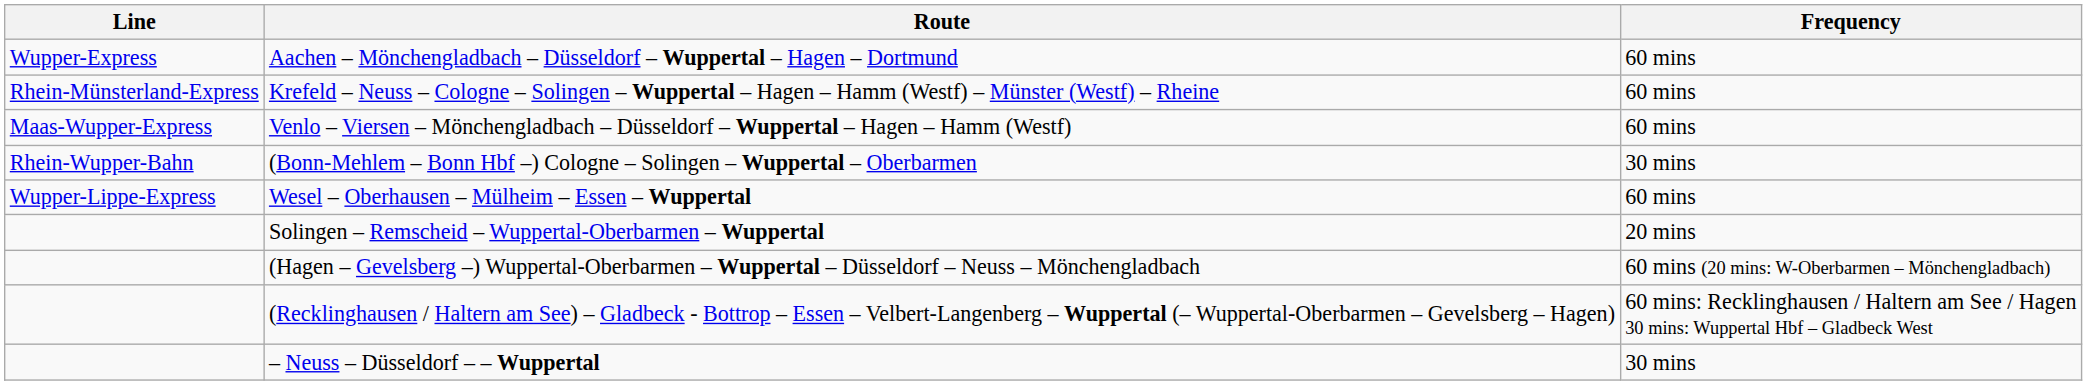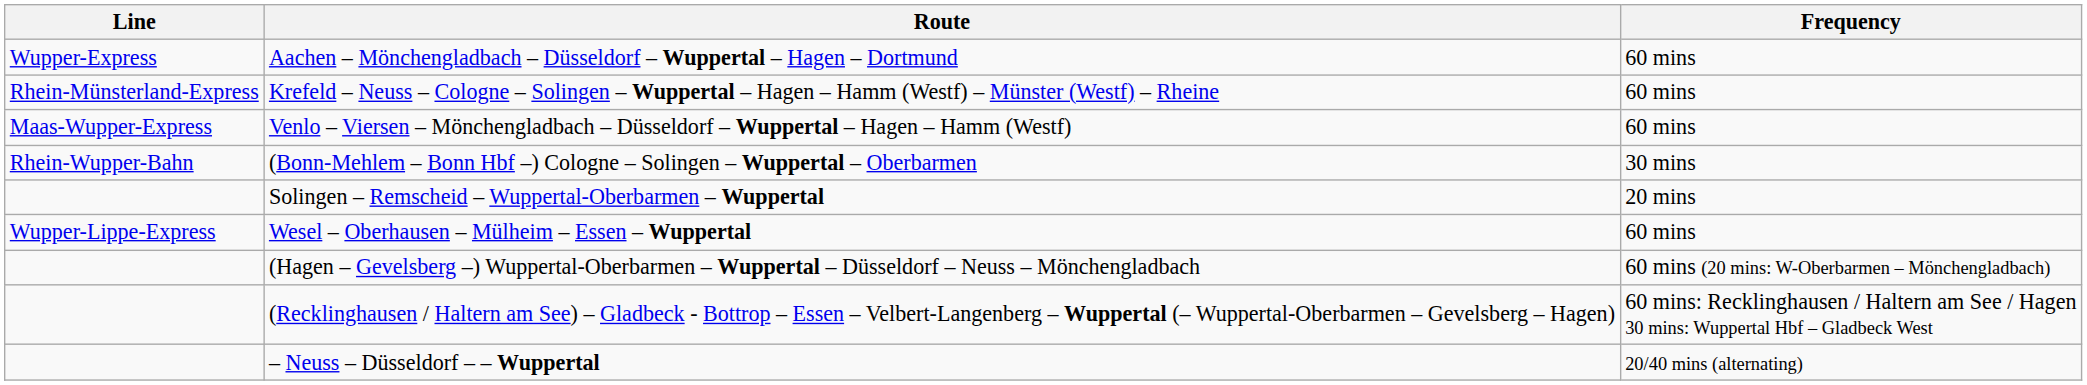rows swapped: Wesel – Oberhausen – Mülheim – Essen – Wuppertal <-> Solingen – Remscheid – Wuppertal-Oberbarmen – Wuppertal
– Neuss – Düsseldorf – – Wuppertal | Frequency: 30 mins -> 20/40 mins (alternating)
